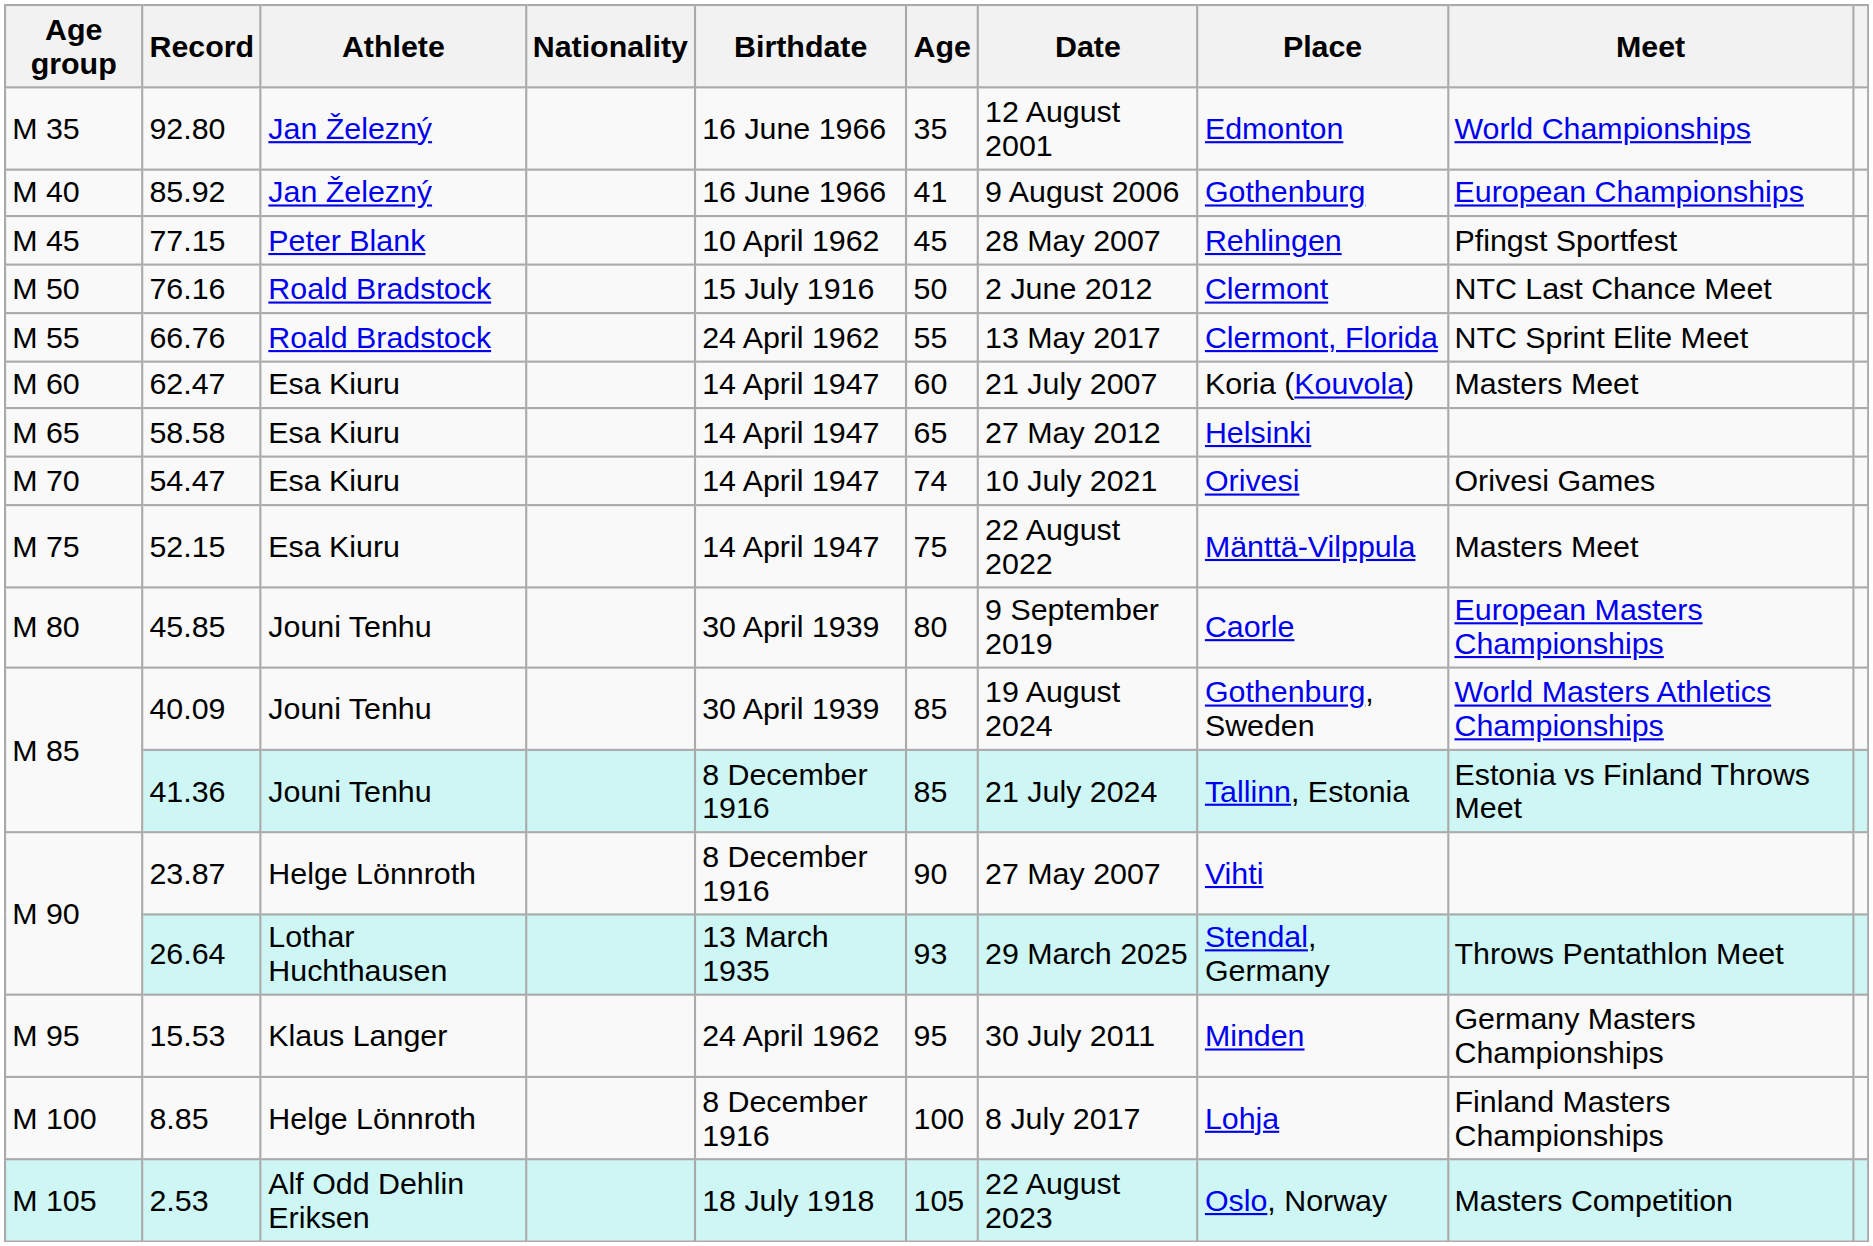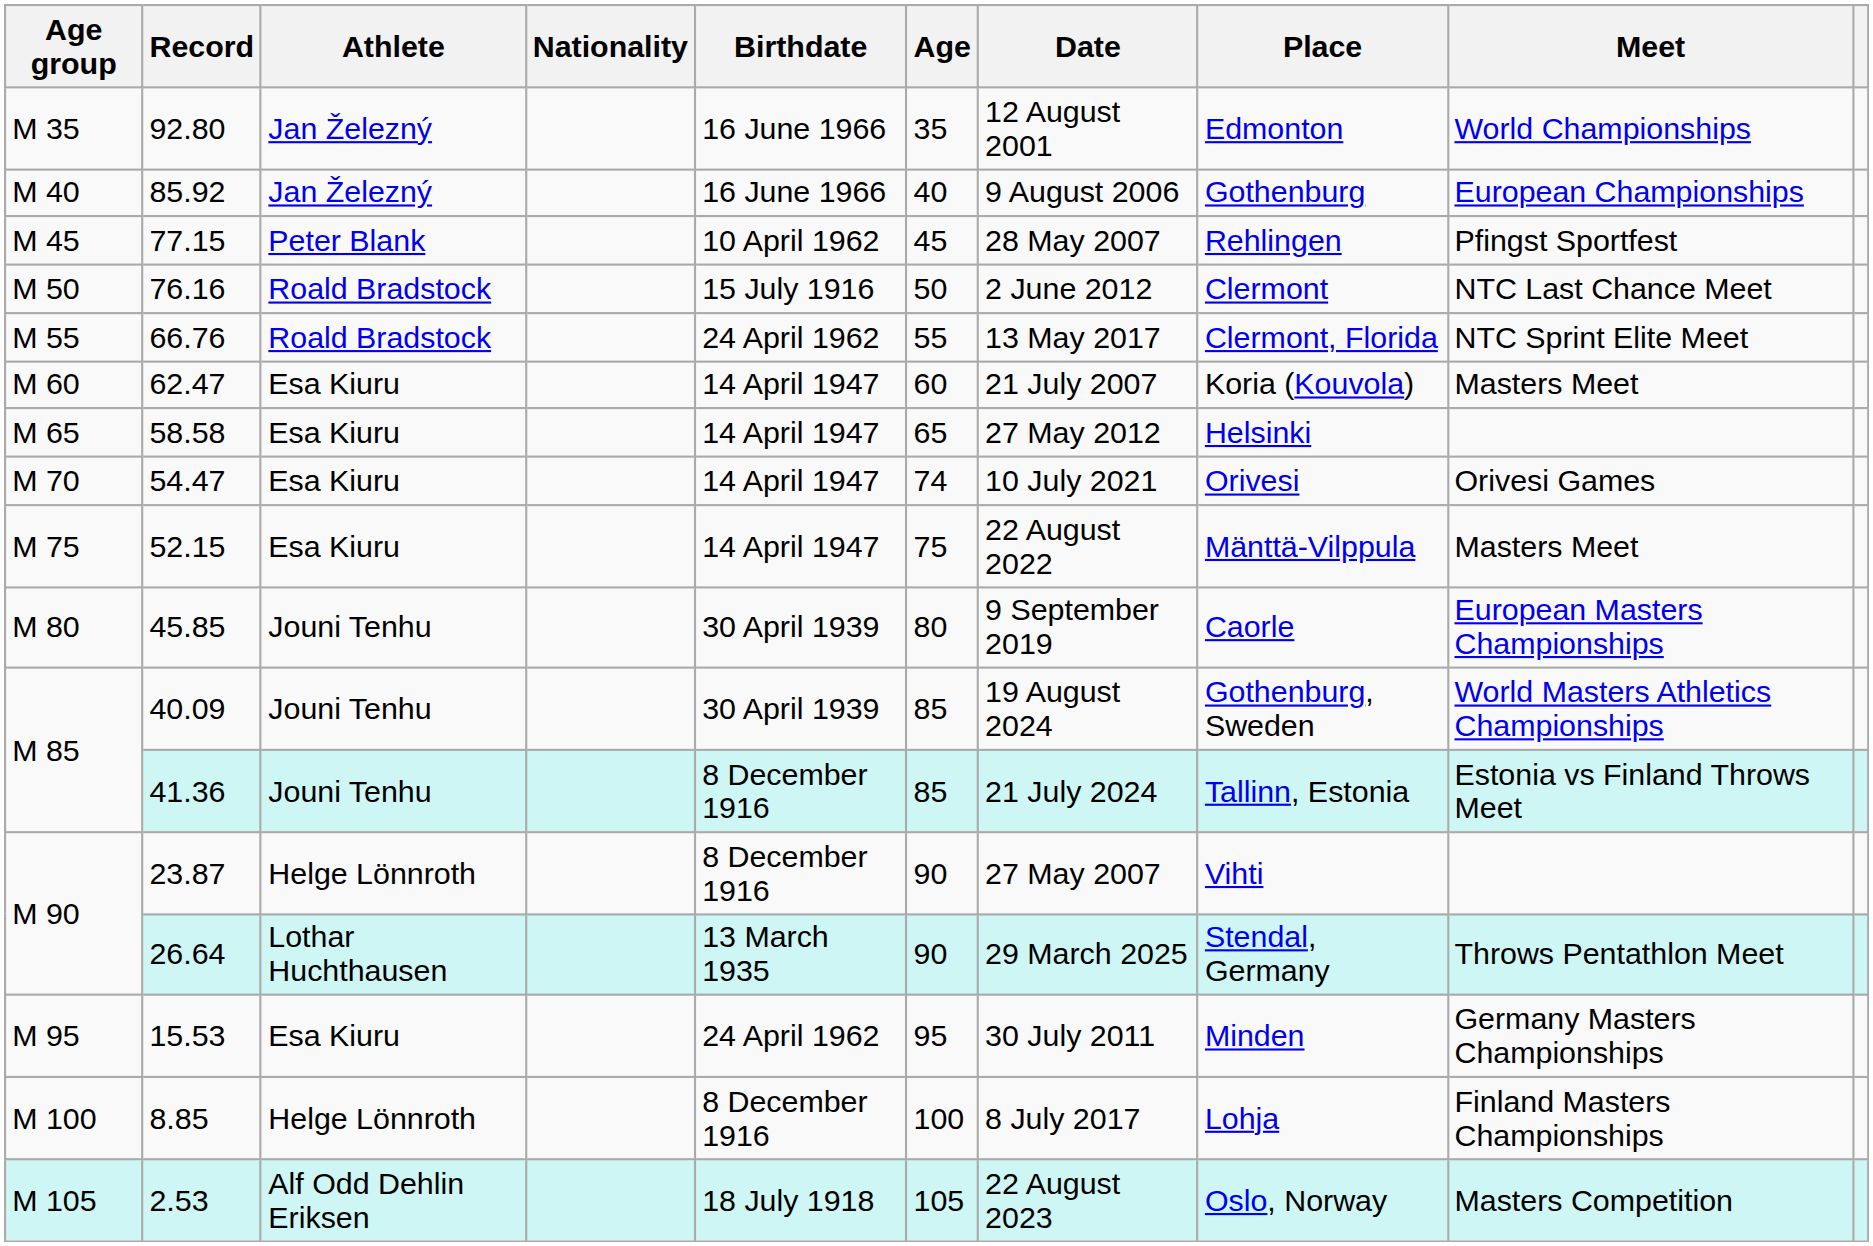85.92 | Age: 41 -> 40
26.64 | Age: 93 -> 90
15.53 | Athlete: Klaus Langer -> Esa Kiuru
